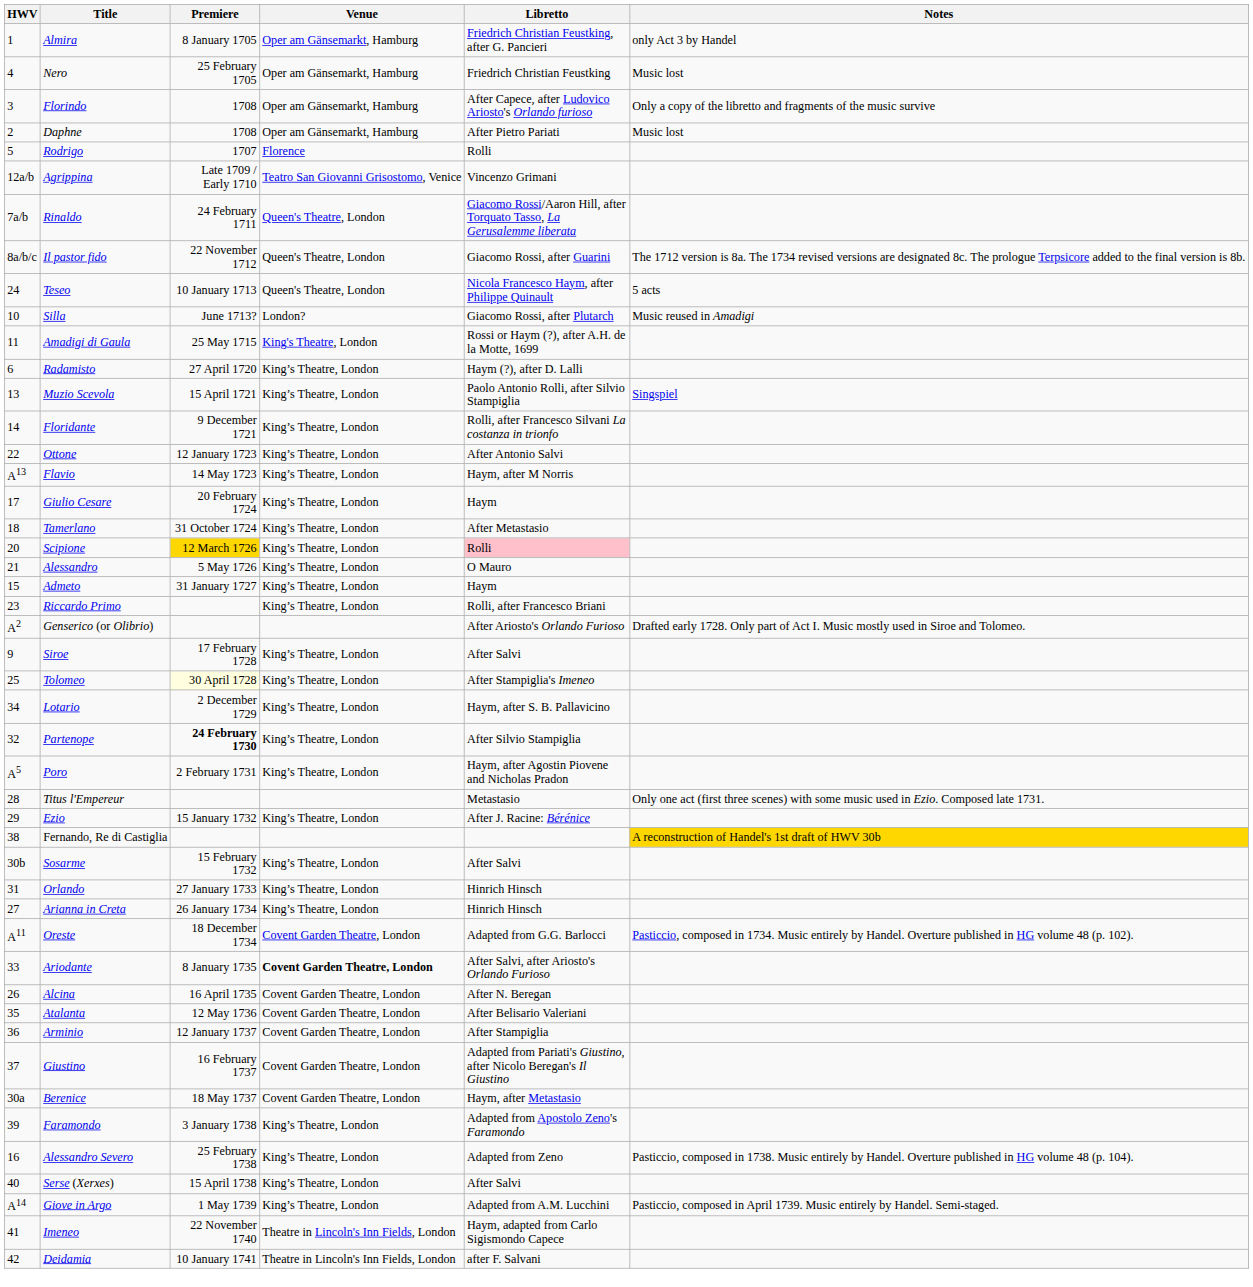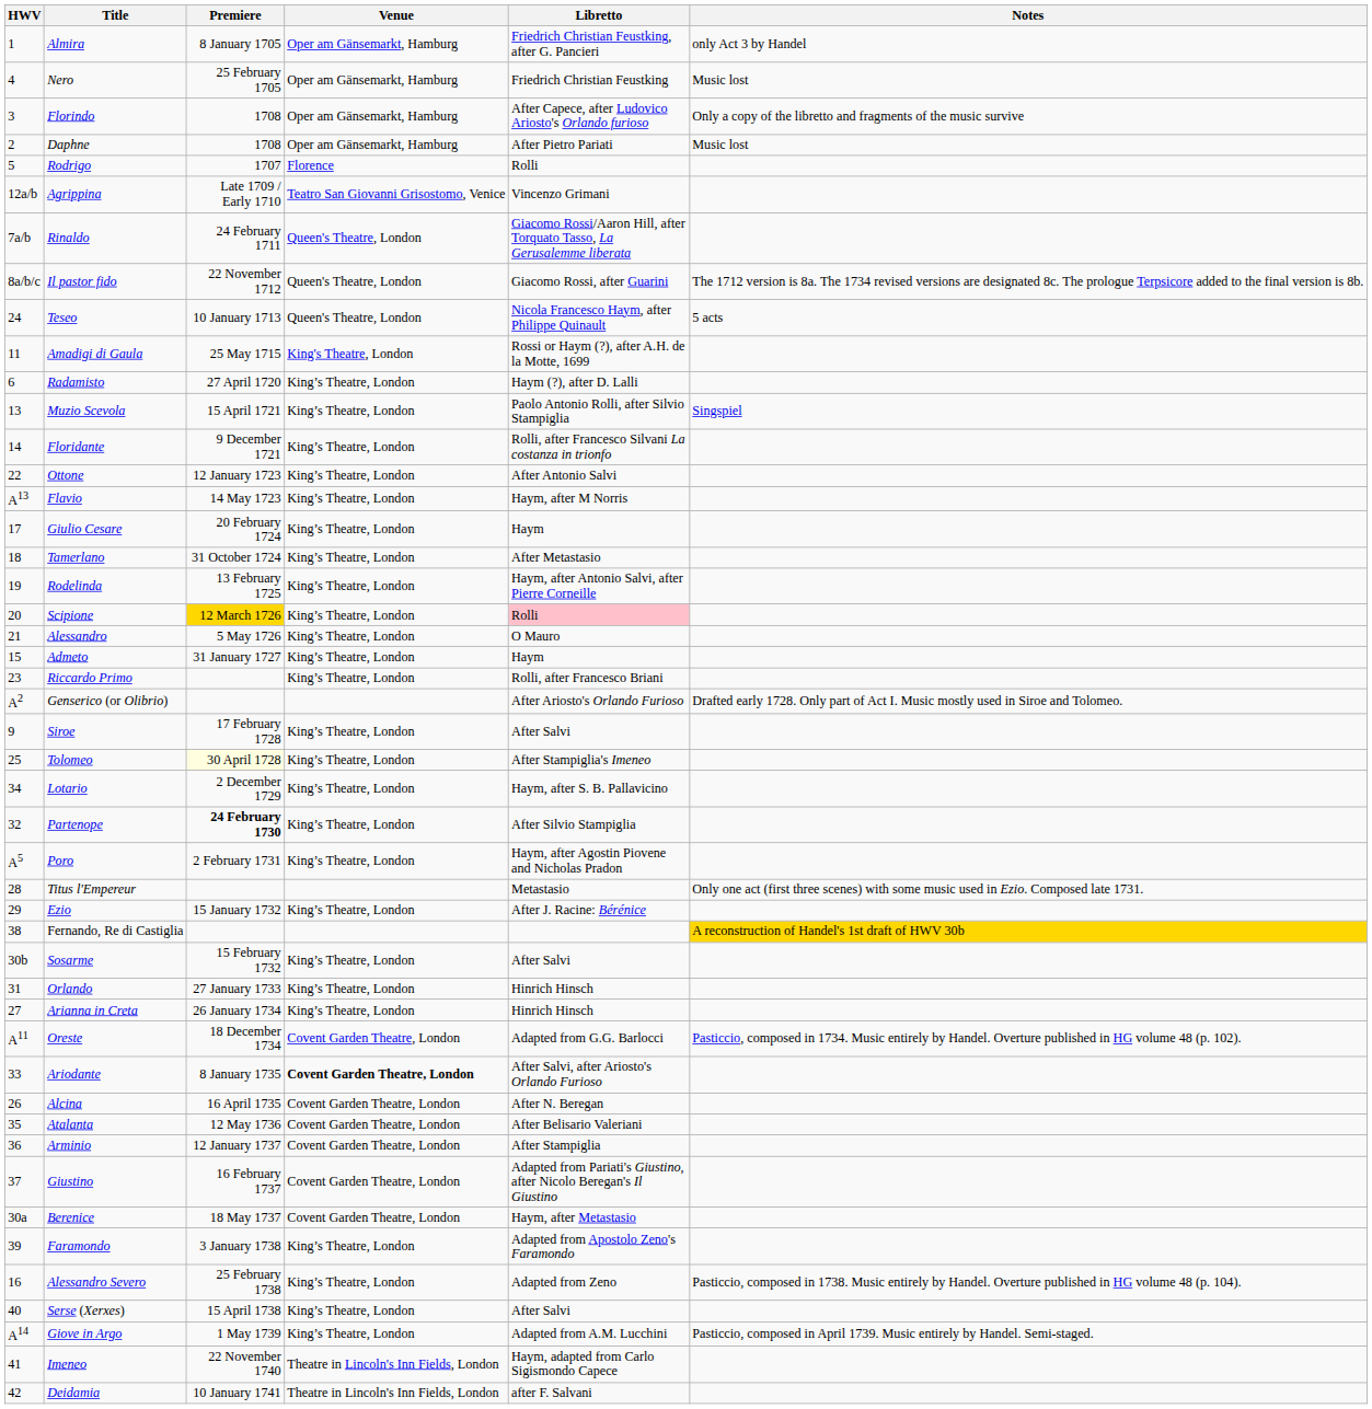- row: 10 | Silla | June 1713? | London? | Giacomo Rossi, after Plutarch | Music reused in Amadigi
+ row: 19 | Rodelinda | 13 February 1725 | King’s Theatre, London | Haym, after Antonio Salvi, after Pierre Corneille
